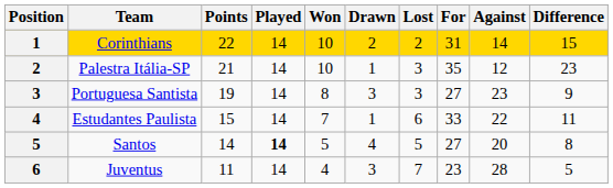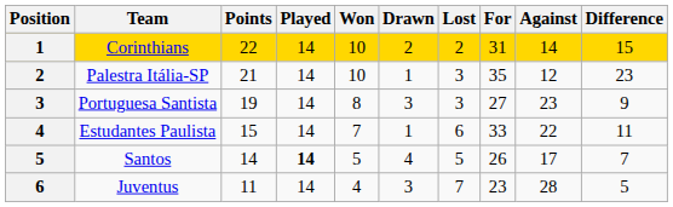Santos | For: 27 -> 26
Santos | Against: 20 -> 17
Santos | Difference: 8 -> 7
